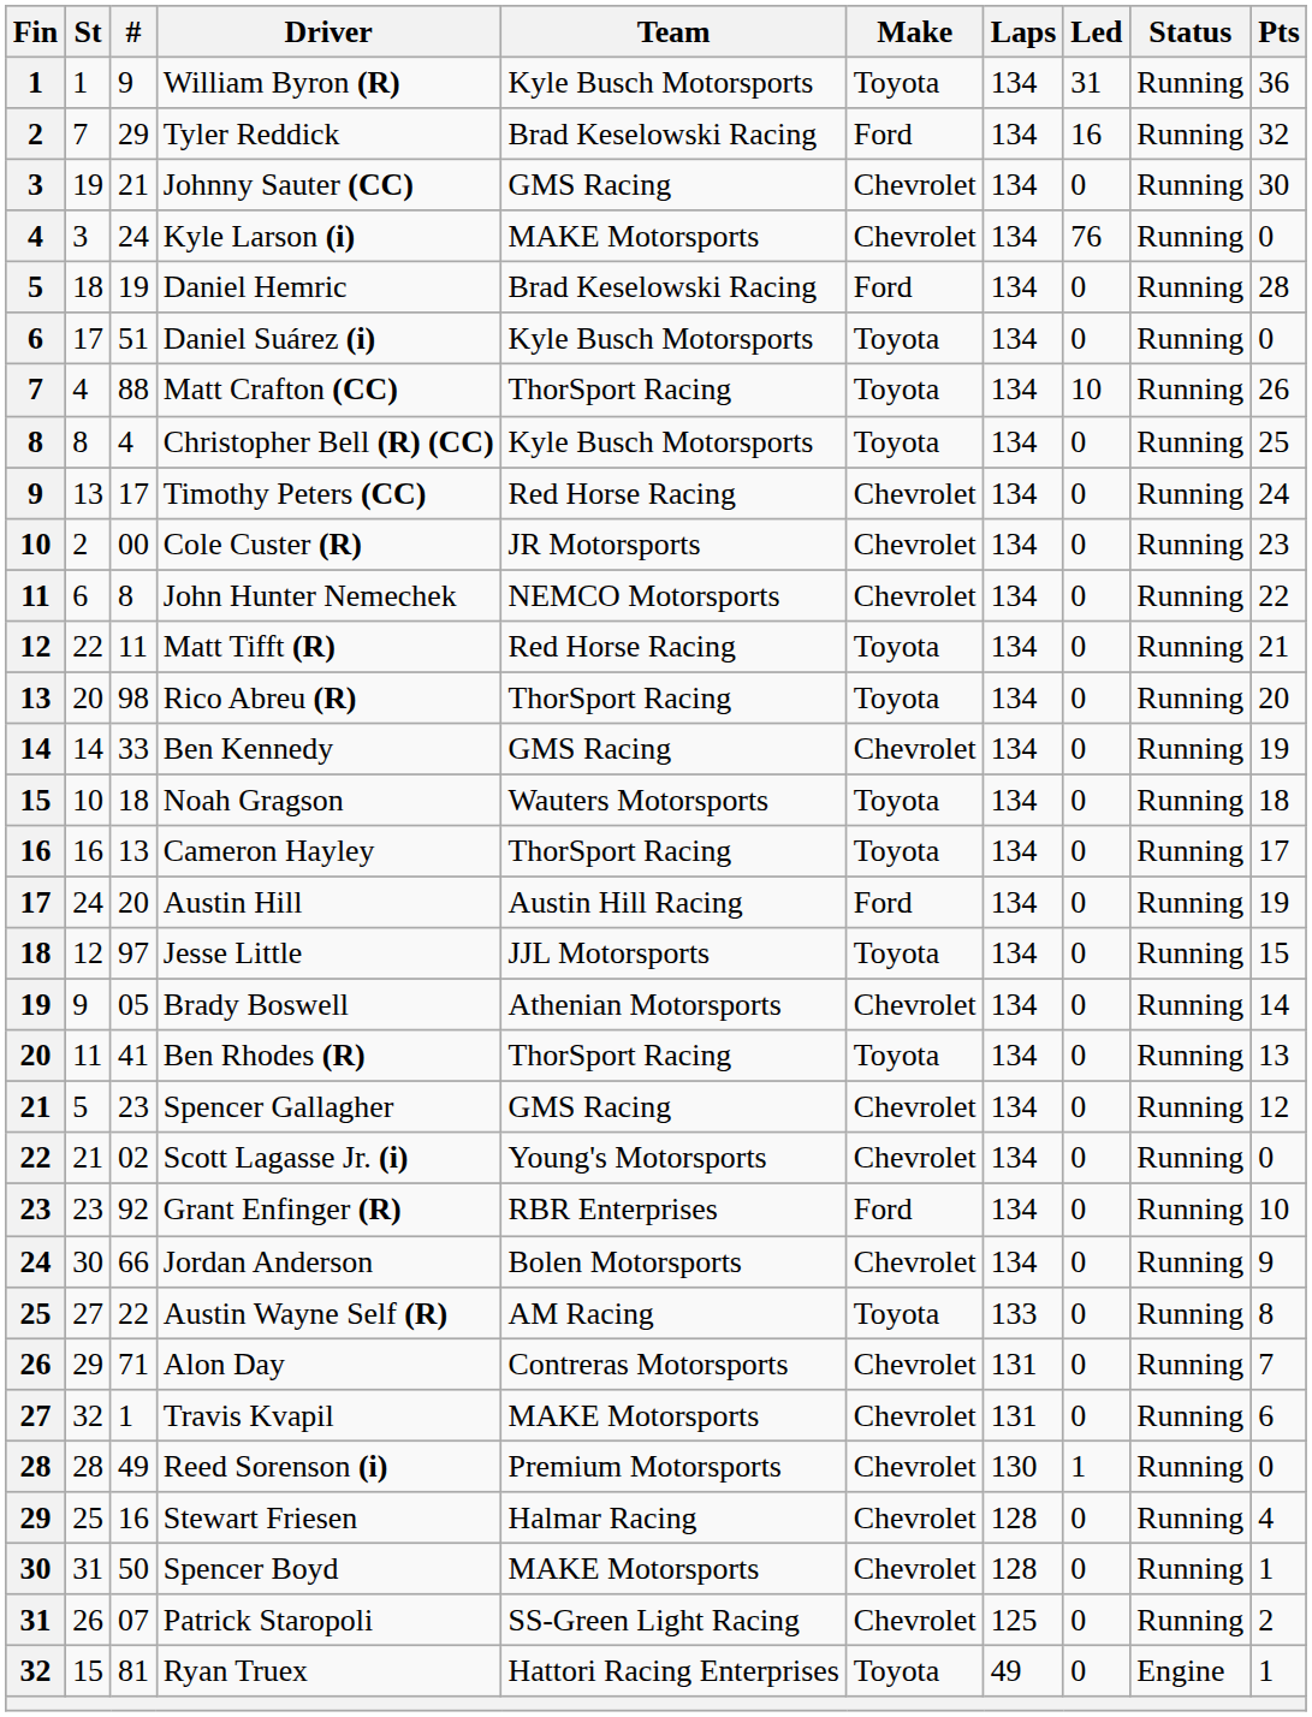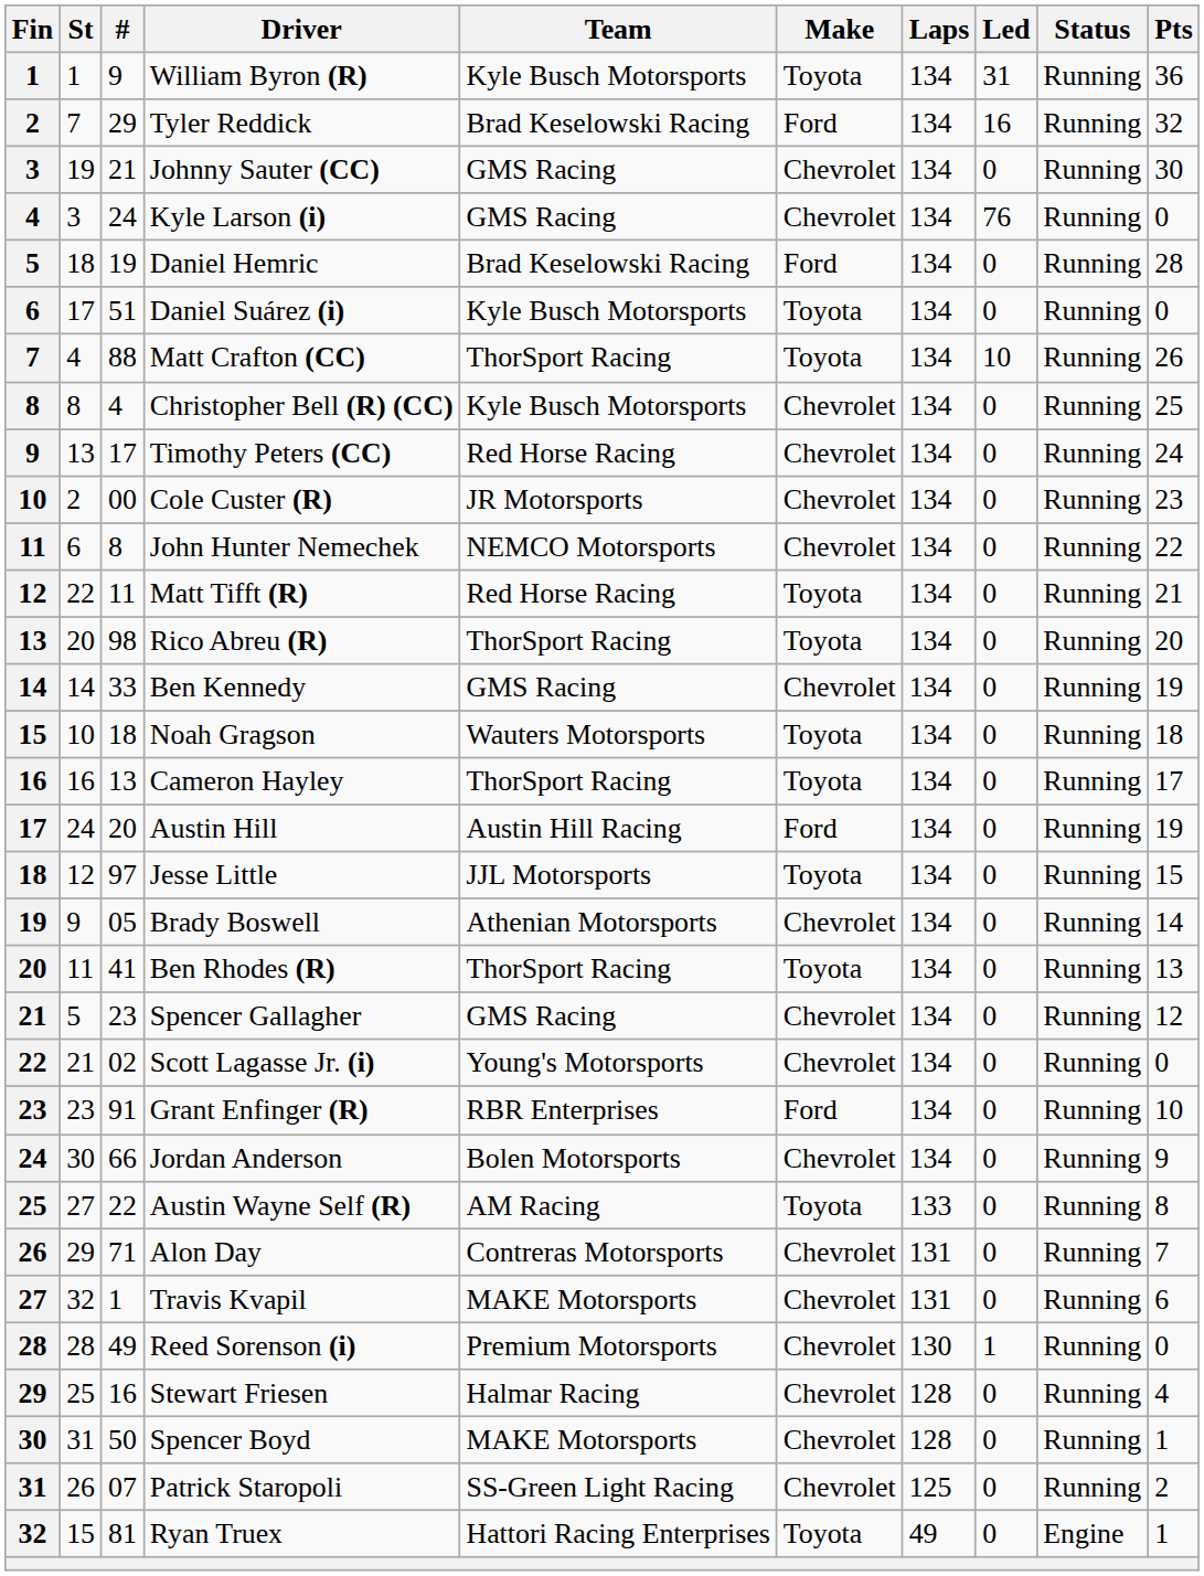Kyle Larson (i) | Team: MAKE Motorsports -> GMS Racing
Christopher Bell (R) (CC) | Make: Toyota -> Chevrolet
Grant Enfinger (R) | #: 92 -> 91
